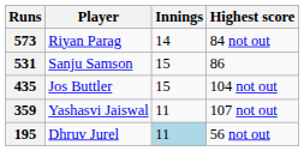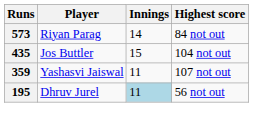- row: 531 | Sanju Samson | 15 | 86
